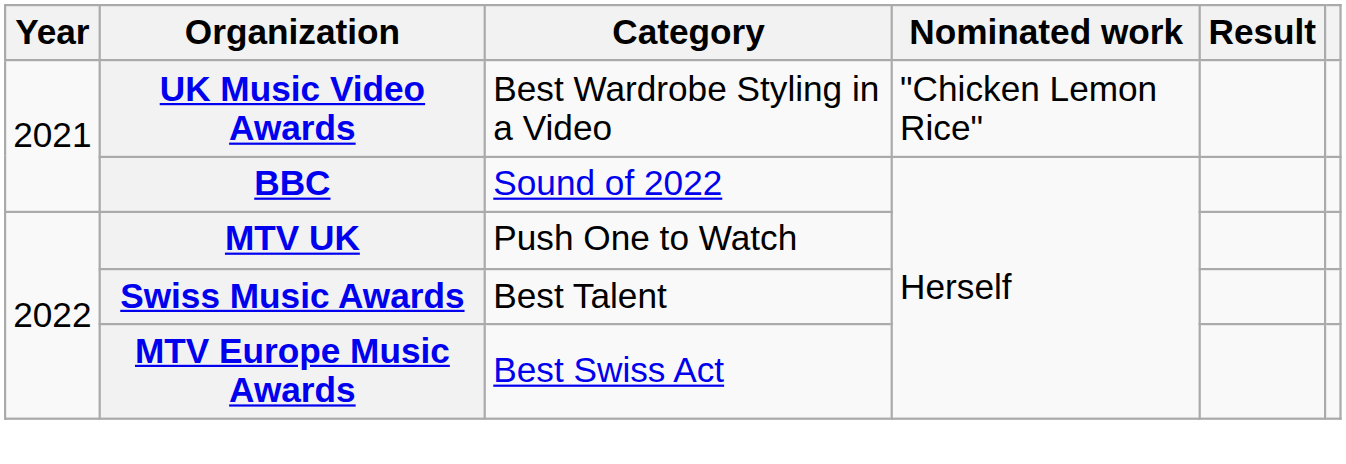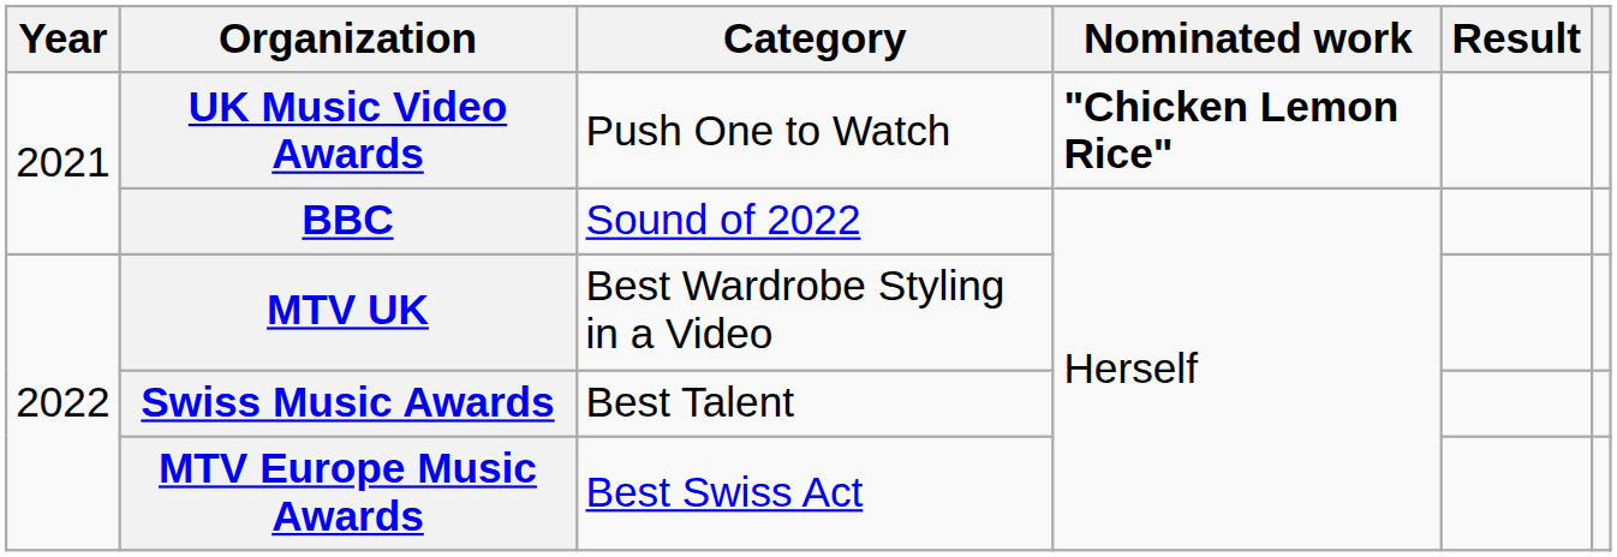UK Music Video Awards | Category: Best Wardrobe Styling in a Video -> Push One to Watch
UK Music Video Awards | Nominated work: normal -> bold
MTV UK | Category: Push One to Watch -> Best Wardrobe Styling in a Video
